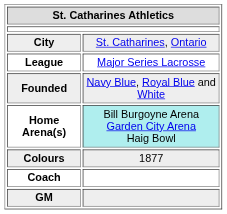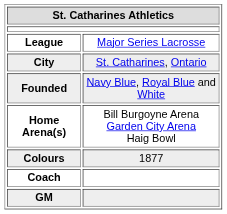rows swapped: City <-> League
Home Arena(s) | column 2: paleturquoise background -> no background
